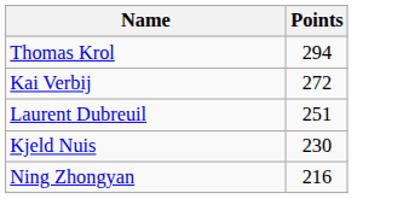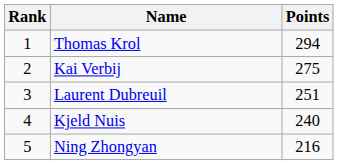+ column: Rank | 1 | 2 | 3 | 4 | 5
Kai Verbij | Points: 272 -> 275
Kjeld Nuis | Points: 230 -> 240
